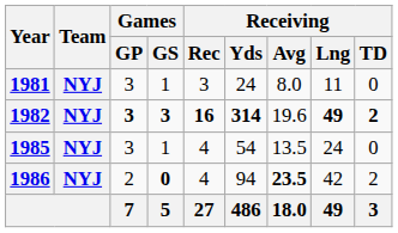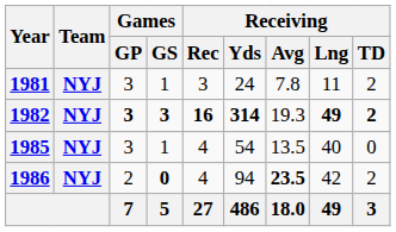1981 | Receiving / Avg: 8.0 -> 7.8
1981 | Receiving / TD: 0 -> 2
1982 | Receiving / Avg: 19.6 -> 19.3
1985 | Receiving / Lng: 24 -> 40
